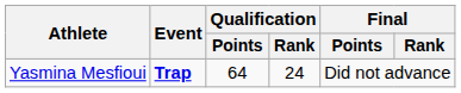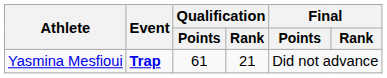Yasmina Mesfioui | Qualification / Points: 64 -> 61
Yasmina Mesfioui | Qualification / Rank: 24 -> 21
